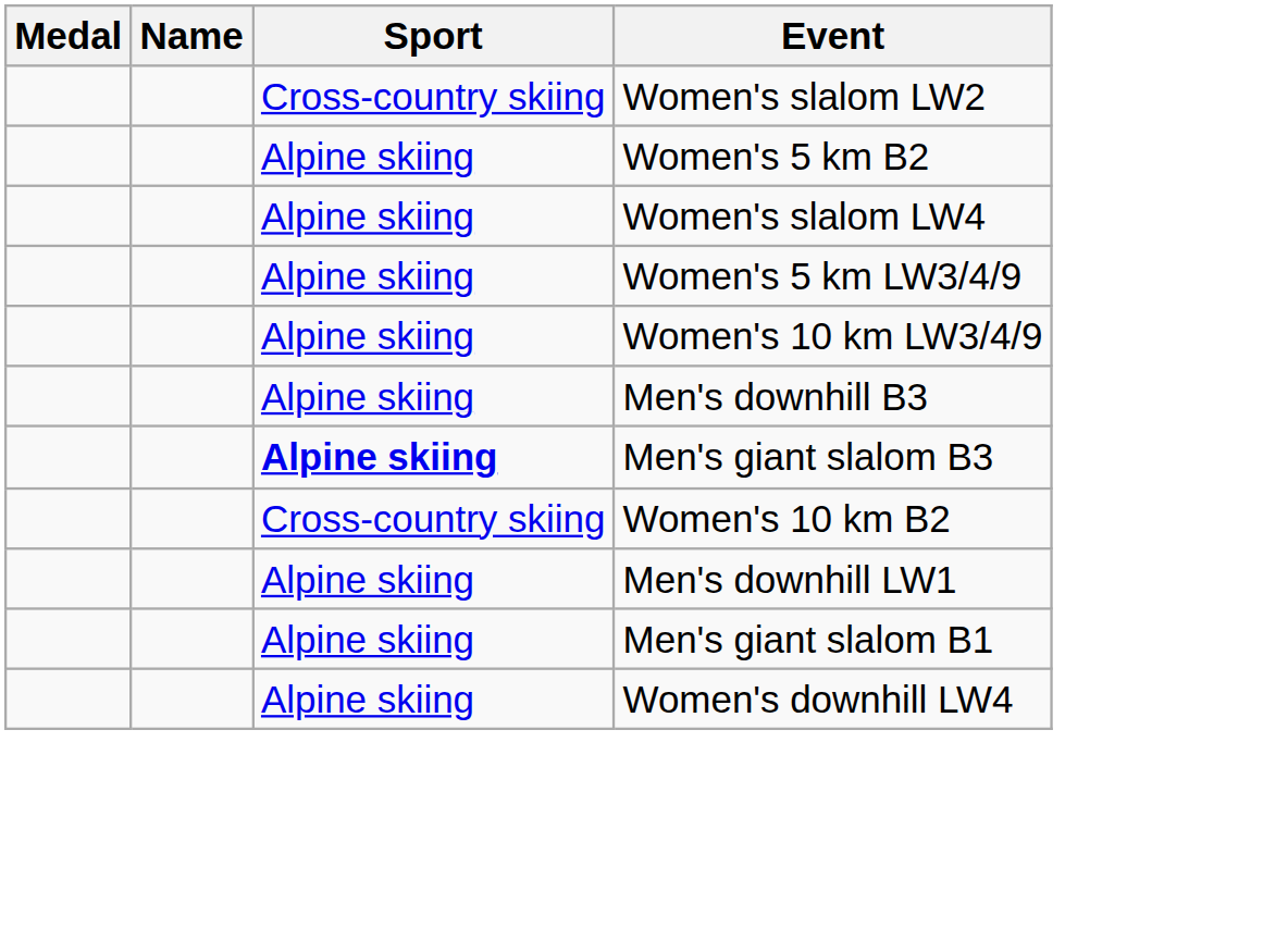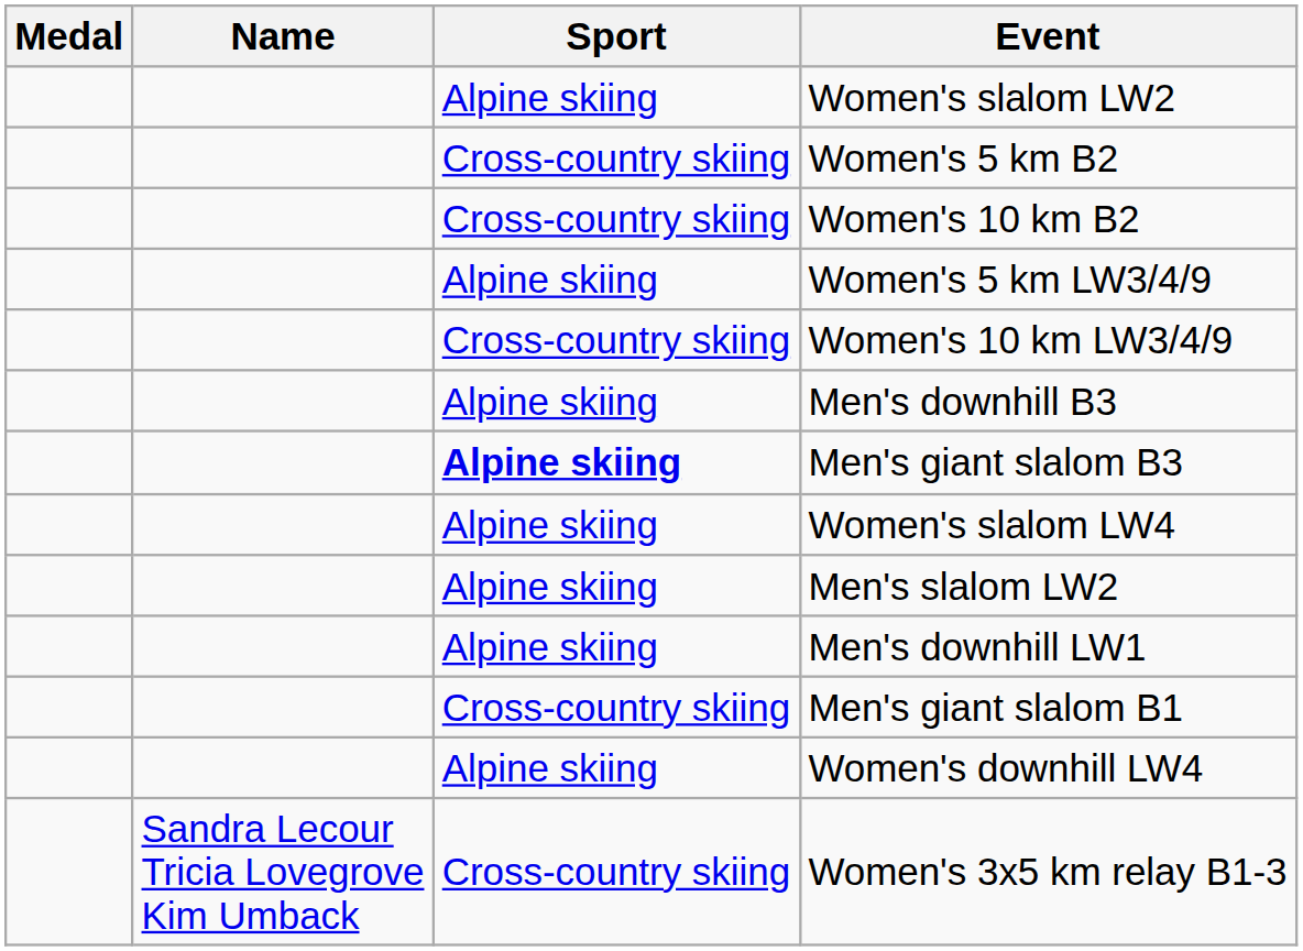Women's slalom LW2 | Sport: Cross-country skiing -> Alpine skiing
Women's 5 km B2 | Sport: Alpine skiing -> Cross-country skiing
rows swapped: Women's 10 km B2 <-> Women's slalom LW4
Women's 10 km LW3/4/9 | Sport: Alpine skiing -> Cross-country skiing
+ row: Alpine skiing | Men's slalom LW2
Men's giant slalom B1 | Sport: Alpine skiing -> Cross-country skiing
+ row: Sandra Lecour Tricia Lovegrove Kim Umback | Cross-country skiing | Women's 3x5 km relay B1-3
